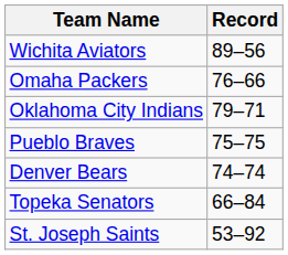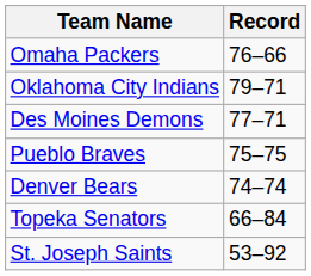- row: Wichita Aviators | 89–56
+ row: Des Moines Demons | 77–71
